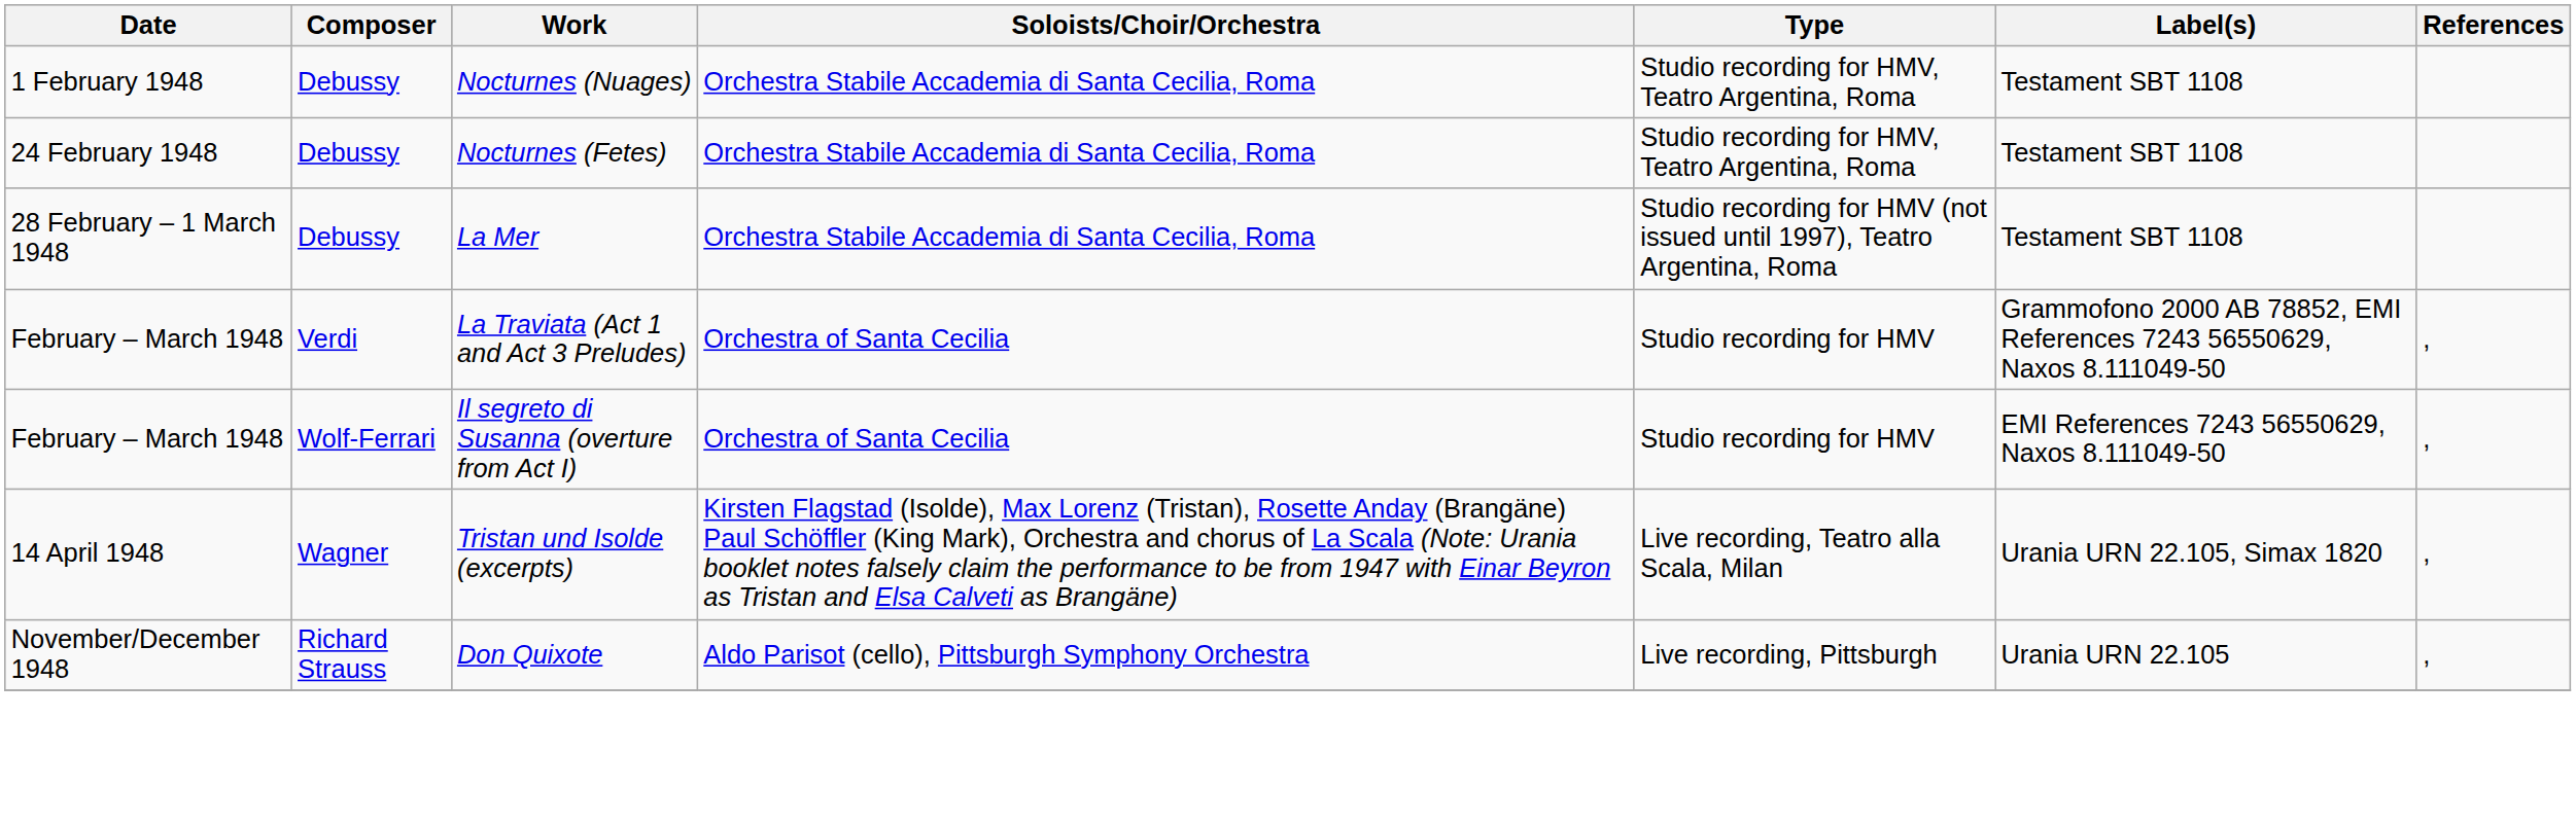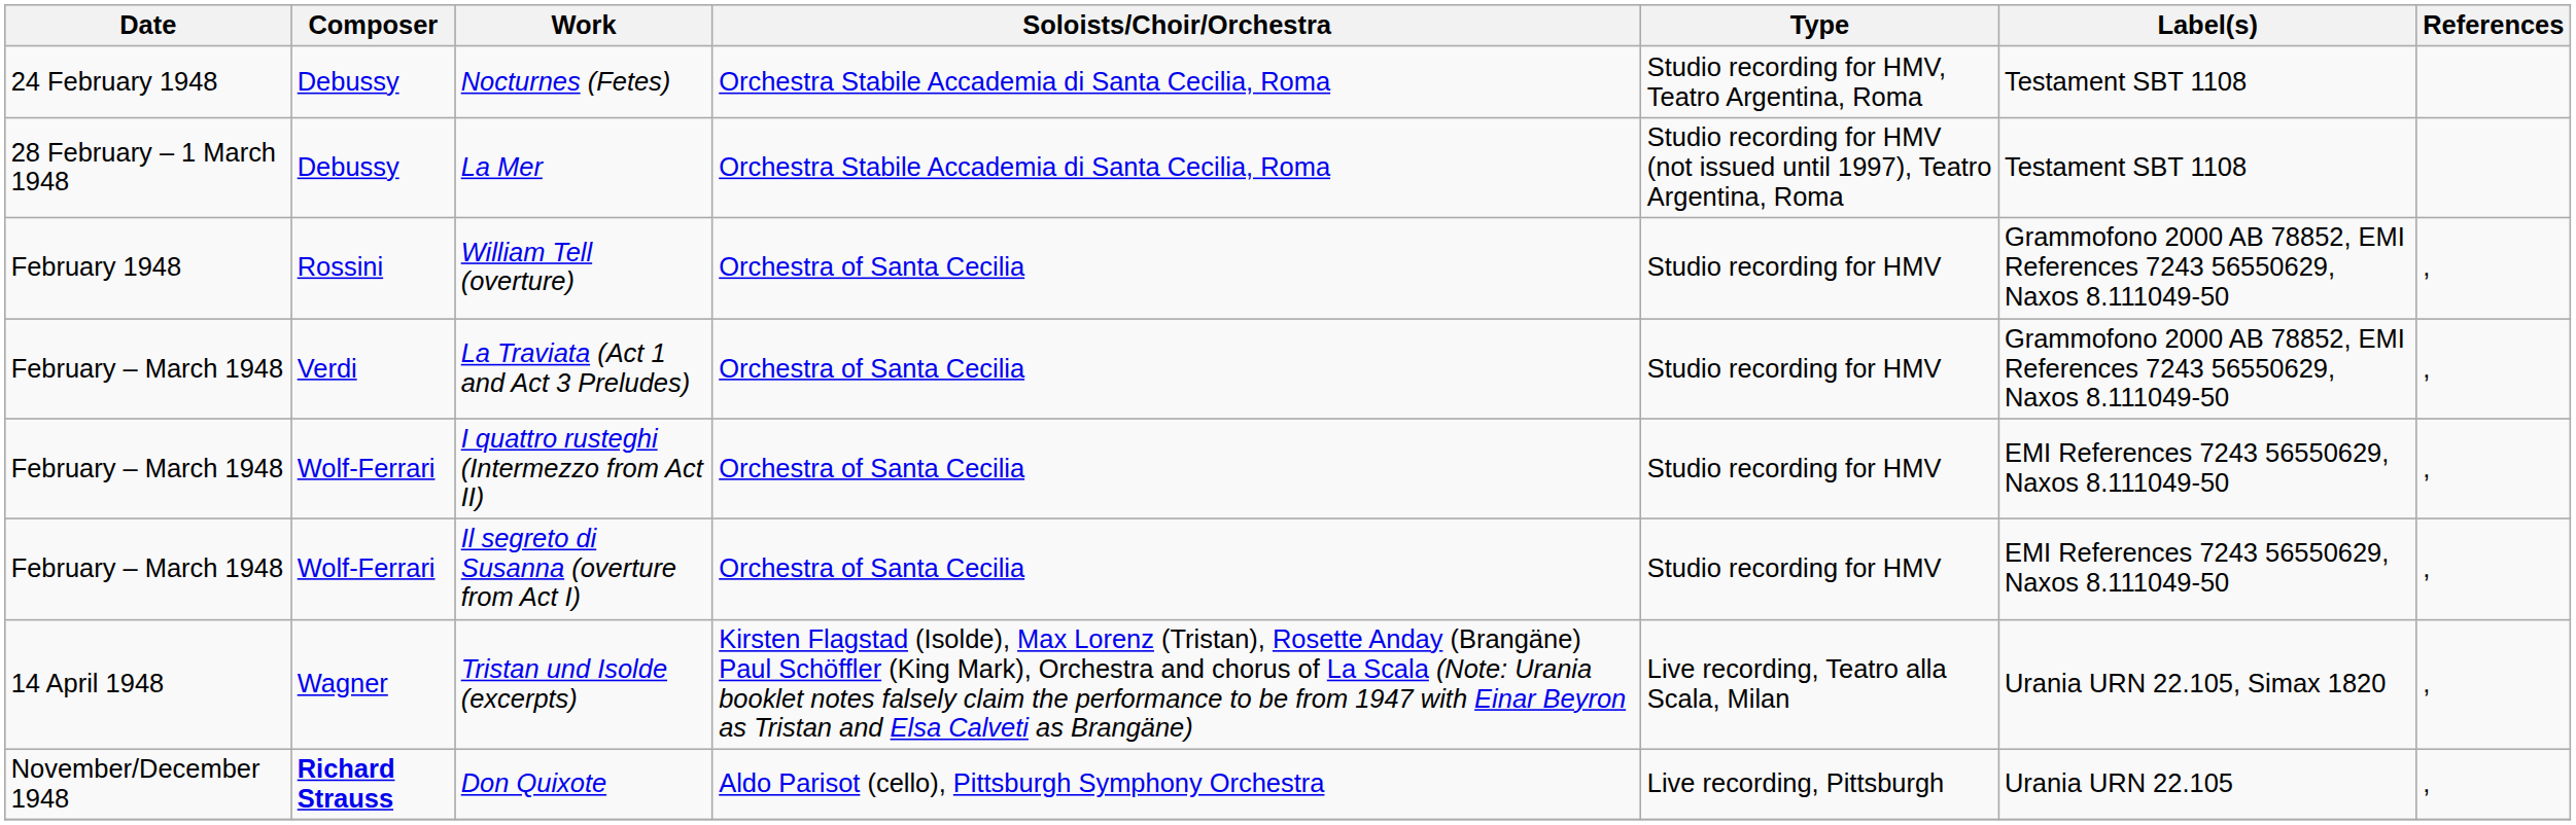- row: 1 February 1948 | Debussy | Nocturnes (Nuages) | Orchestra Stabile Accademia di Santa Cecilia, Roma | Studio recording for HMV, Teatro Argentina, Roma | Testament SBT 1108
+ row: February 1948 | Rossini | William Tell (overture) | Orchestra of Santa Cecilia | Studio recording for HMV | Grammofono 2000 AB 78852, EMI References 7243 56550629, Naxos 8.111049-50 | ,
+ row: February – March 1948 | Wolf-Ferrari | I quattro rusteghi (Intermezzo from Act II) | Orchestra of Santa Cecilia | Studio recording for HMV | EMI References 7243 56550629, Naxos 8.111049-50 | ,
Don Quixote | Composer: normal -> bold
